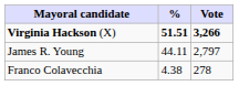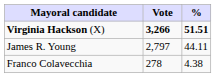columns swapped: Vote <-> %
